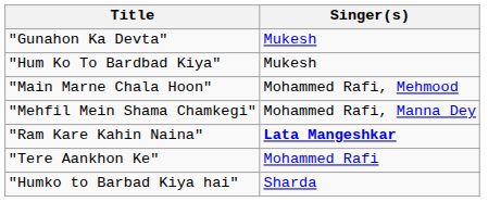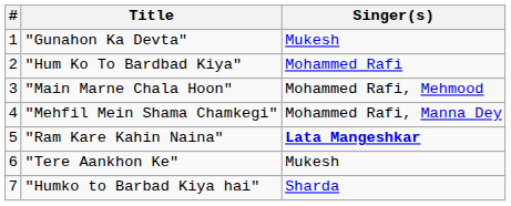+ column: # | 1 | 2 | 3 | 4 | 5 | 6 | 7
"Hum Ko To Bardbad Kiya" | Singer(s): Mukesh -> Mohammed Rafi
"Tere Aankhon Ke" | Singer(s): Mohammed Rafi -> Mukesh
